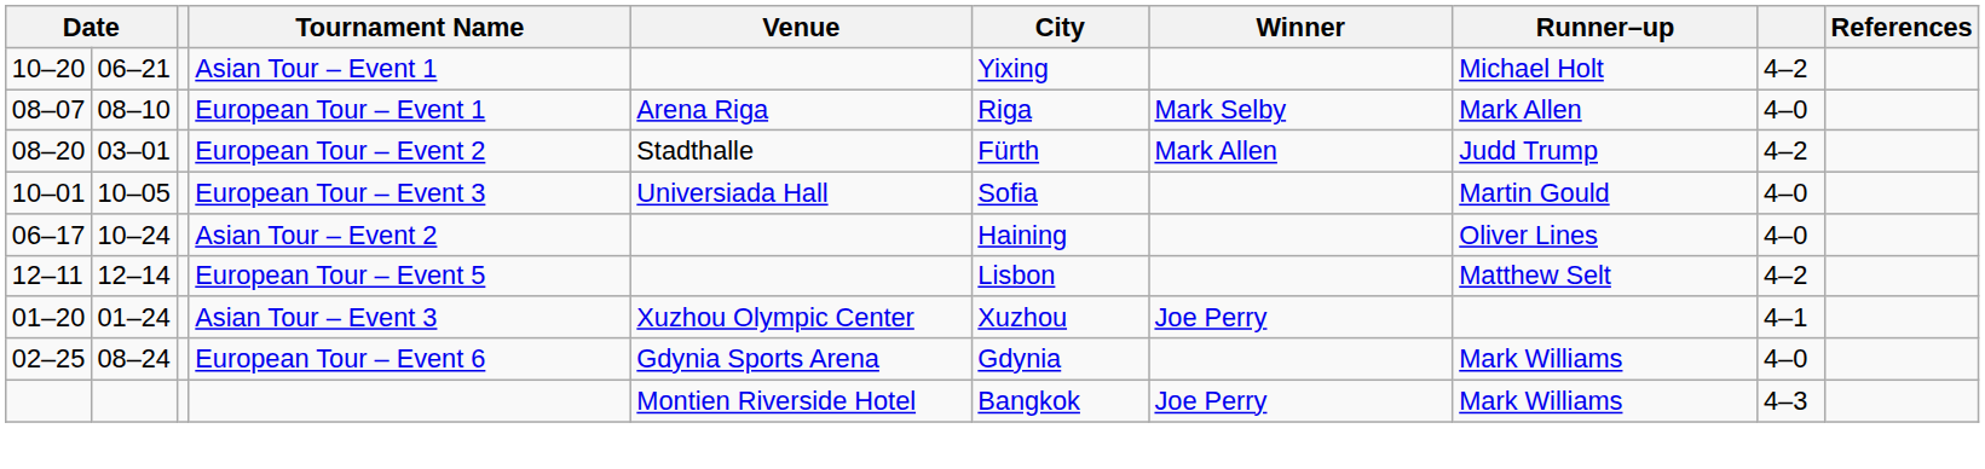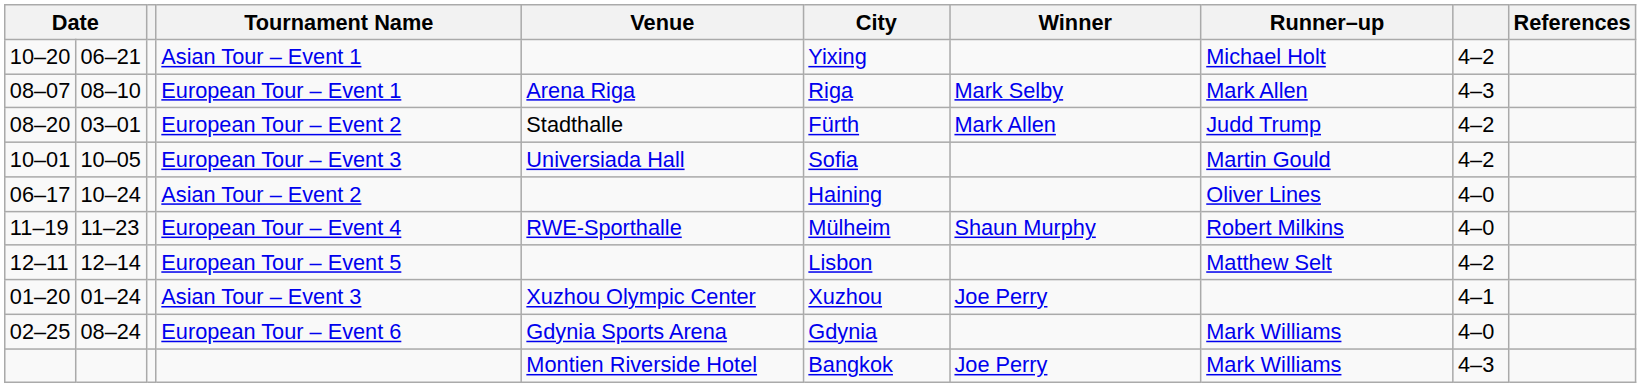European Tour – Event 1 | column 9: 4–0 -> 4–3
European Tour – Event 3 | column 9: 4–0 -> 4–2
+ row: 11–19 | 11–23 | European Tour – Event 4 | RWE-Sporthalle | Mülheim | Shaun Murphy | Robert Milkins | 4–0
